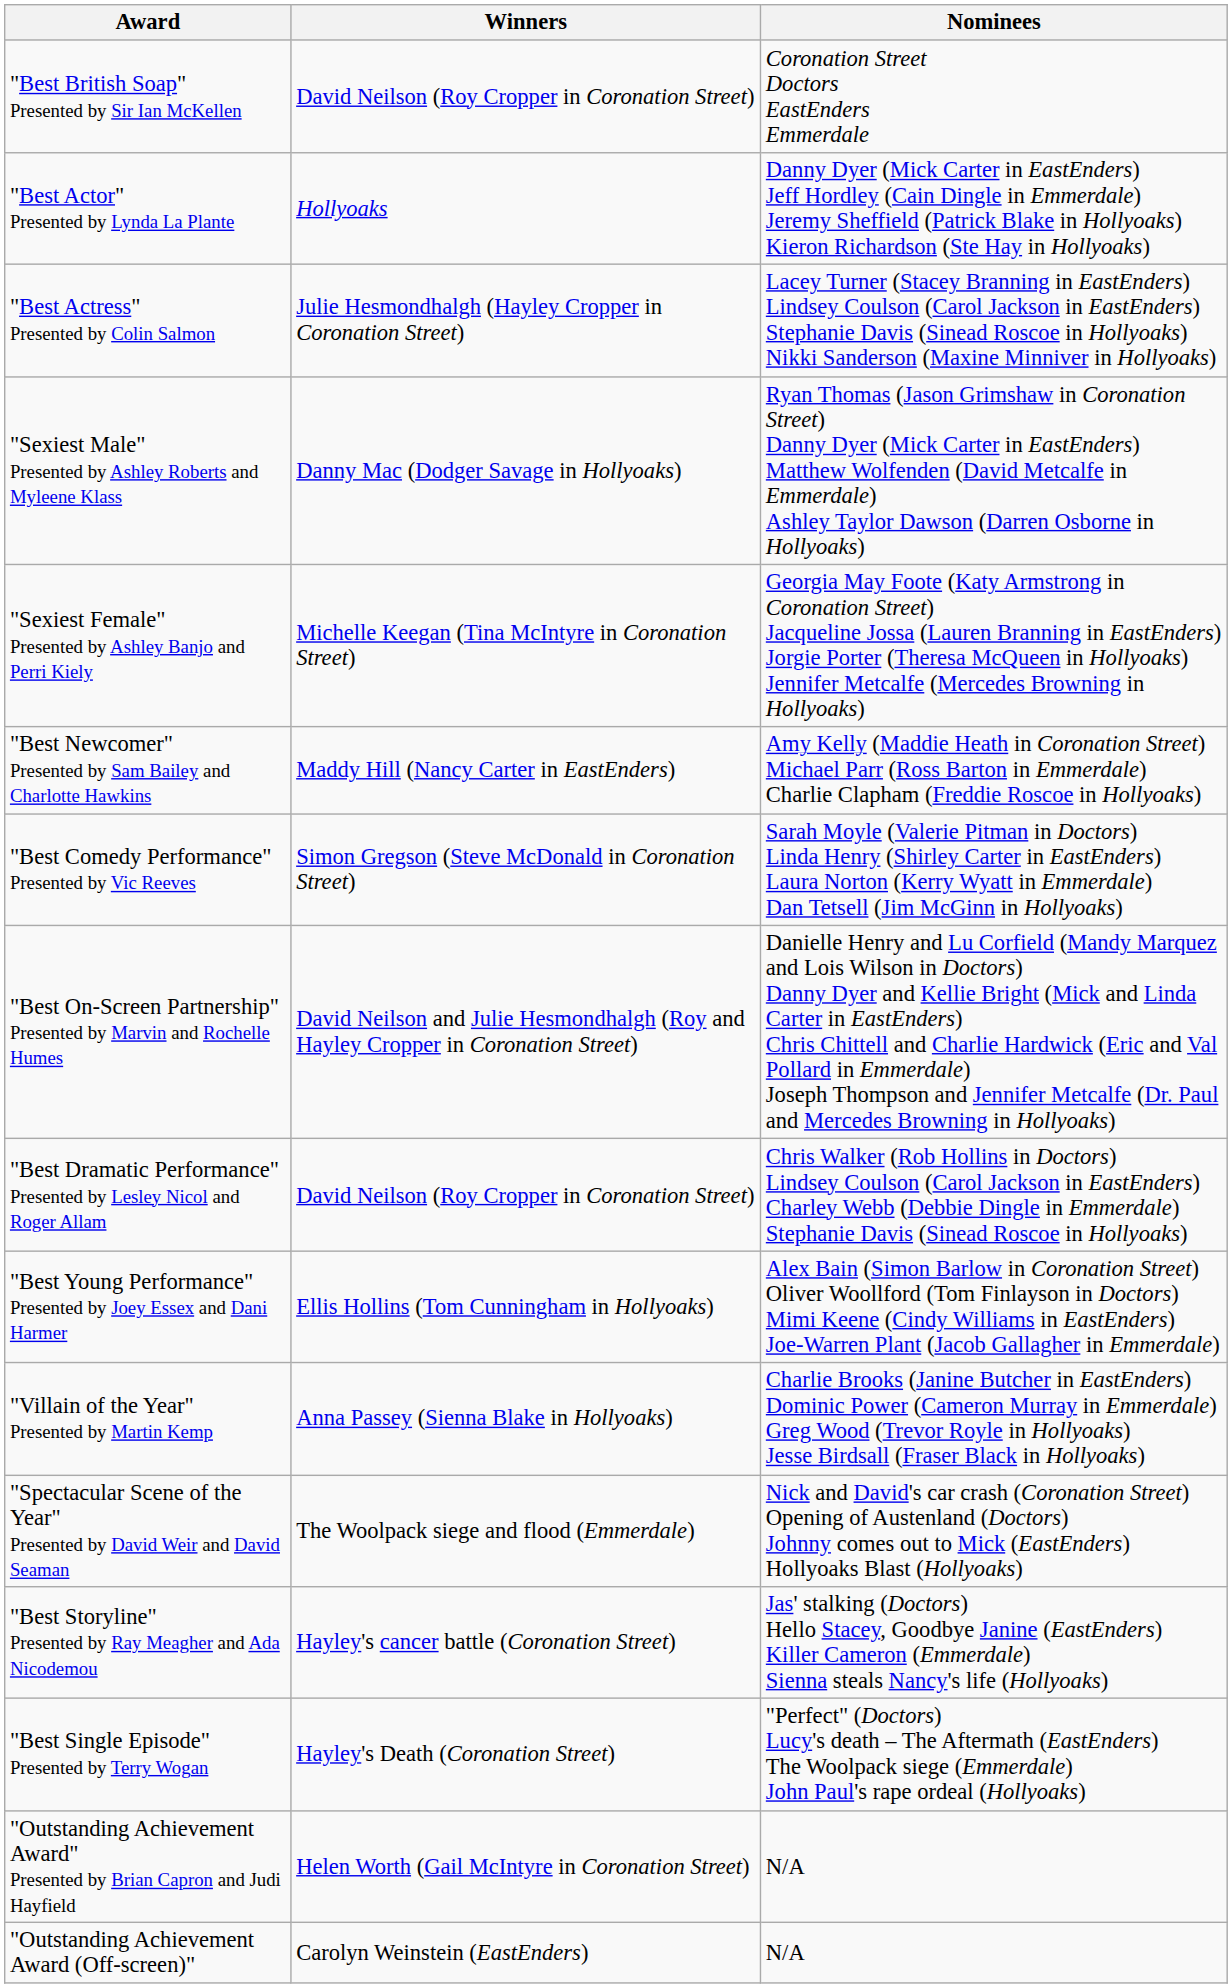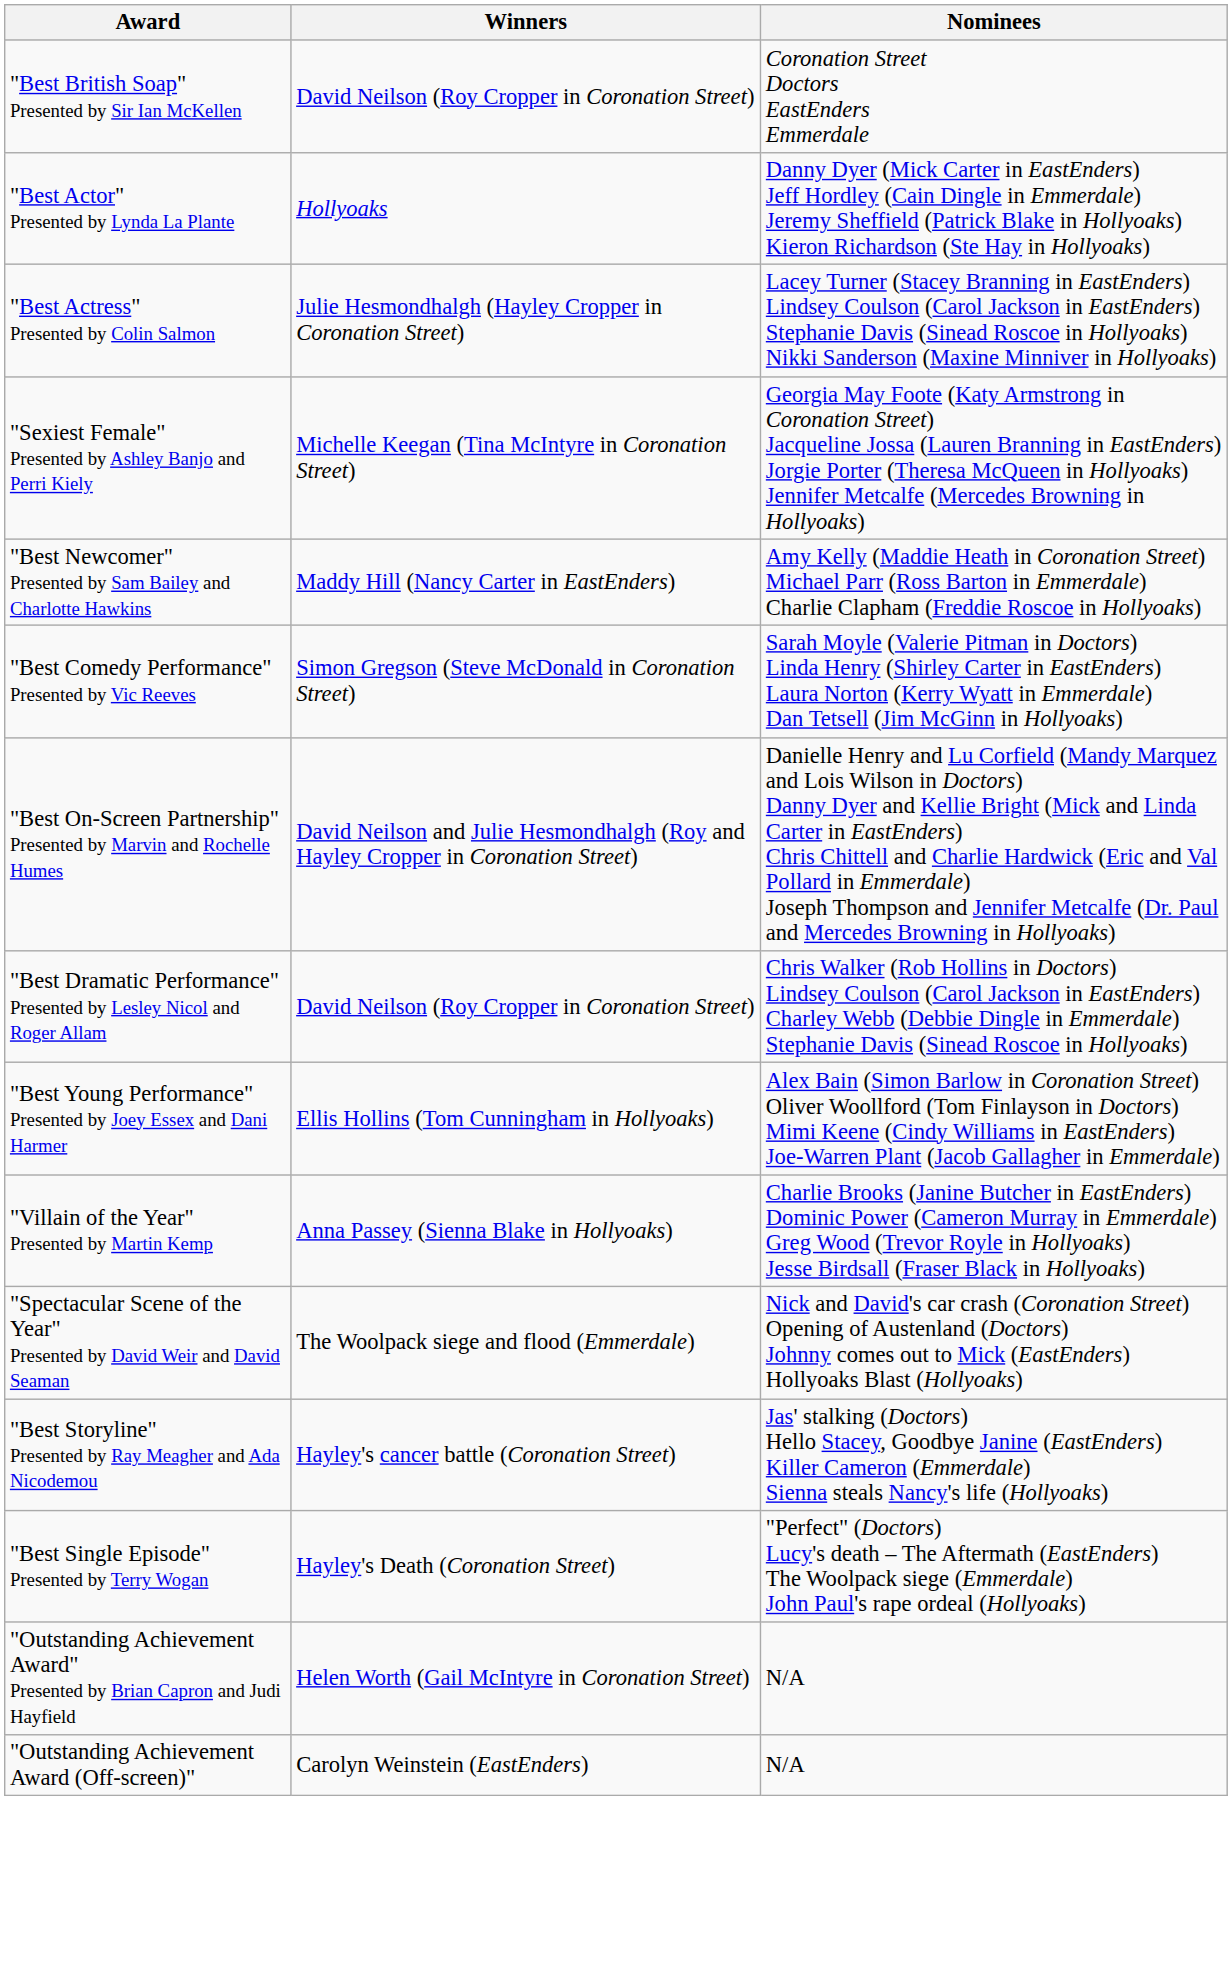- row: "Sexiest Male" Presented by Ashley Roberts and Myleene Klass | Danny Mac (Dodger Savage in Hollyoaks) | Ryan Thomas (Jason Grimshaw in Coronation Street) Danny Dyer (Mick Carter in EastEnders) Matthew Wolfenden (David Metcalfe in Emmerdale) Ashley Taylor Dawson (Darren Osborne in Hollyoaks)
